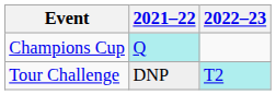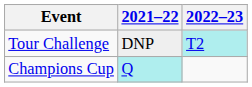rows swapped: Tour Challenge <-> Champions Cup
